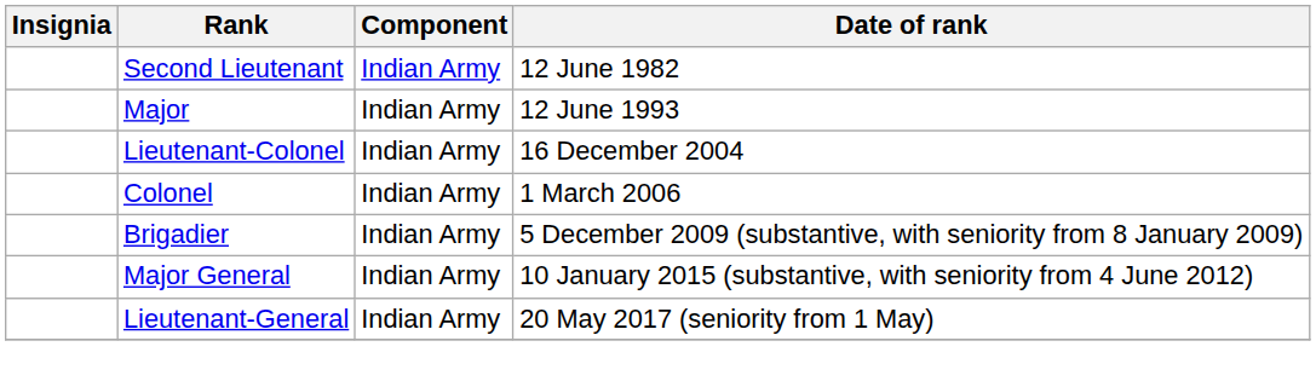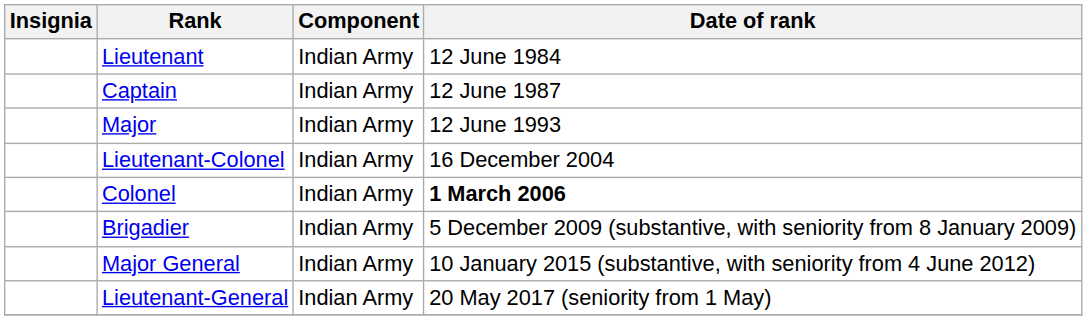- row: Second Lieutenant | Indian Army | 12 June 1982
+ row: Lieutenant | Indian Army | 12 June 1984
+ row: Captain | Indian Army | 12 June 1987
Colonel | Date of rank: normal -> bold
